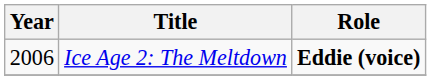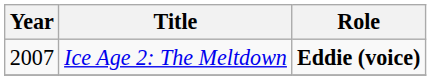Ice Age 2: The Meltdown | Year: 2006 -> 2007
